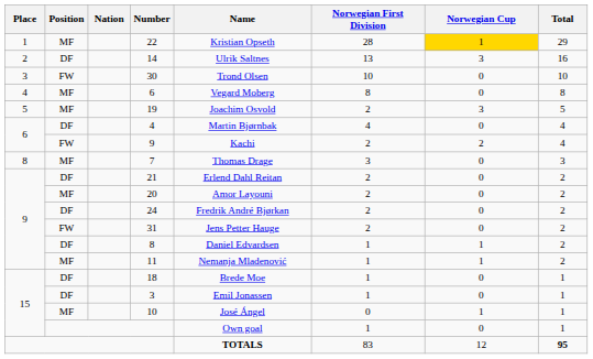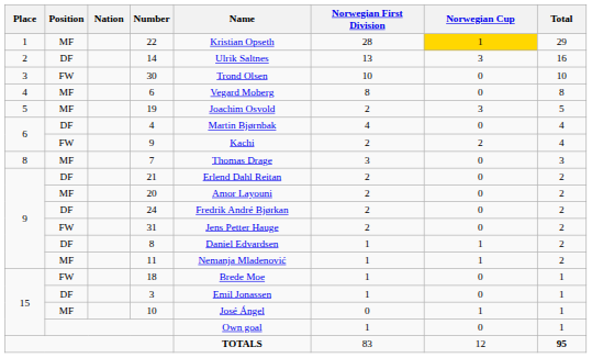18 | Position: DF -> FW
